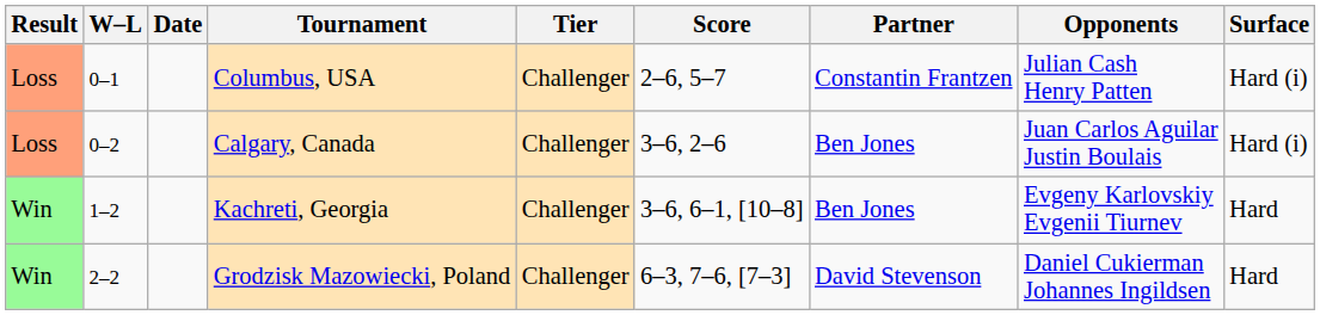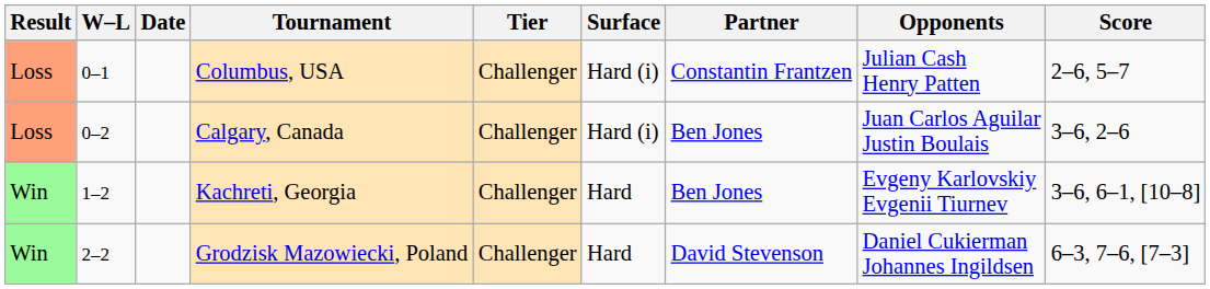columns swapped: Surface <-> Score
